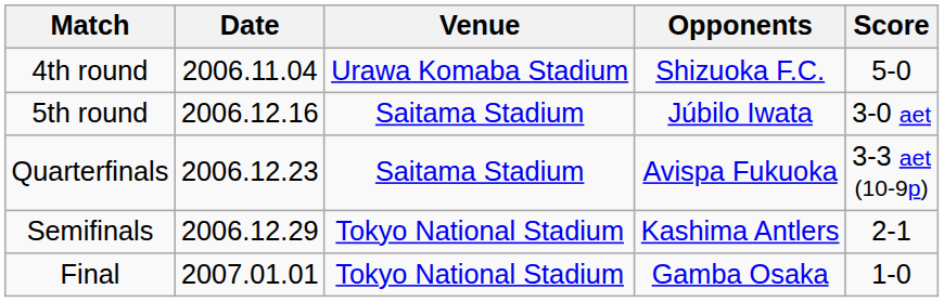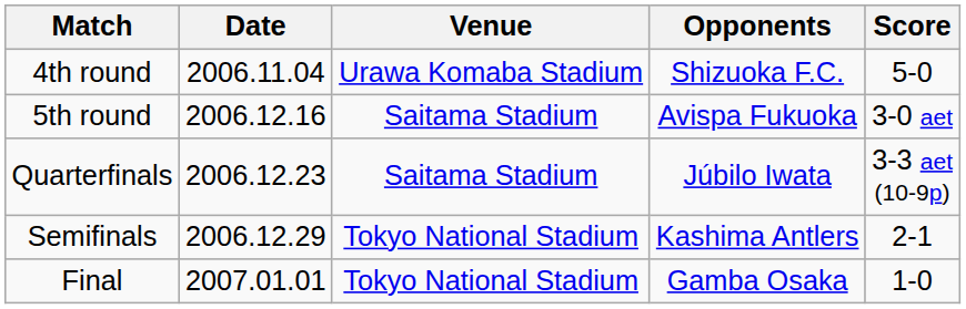5th round | Opponents: Júbilo Iwata -> Avispa Fukuoka
Quarterfinals | Opponents: Avispa Fukuoka -> Júbilo Iwata
